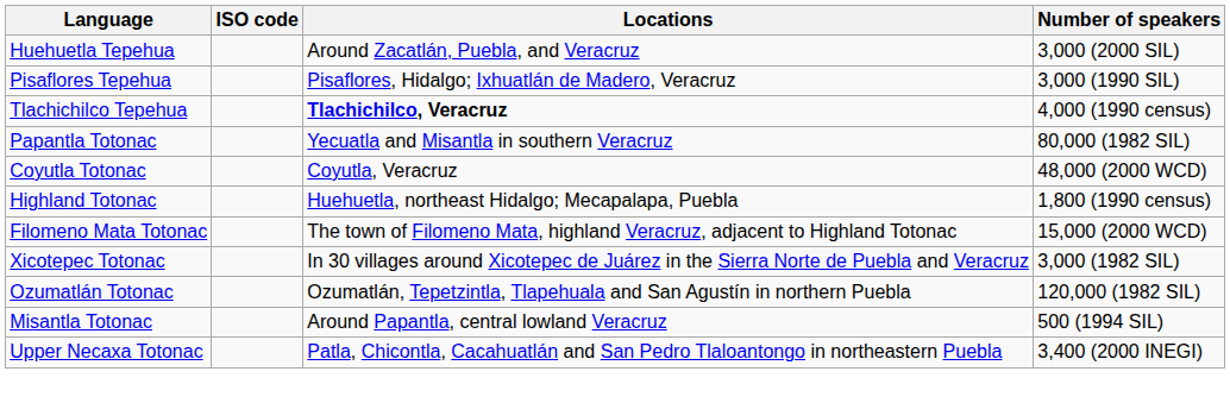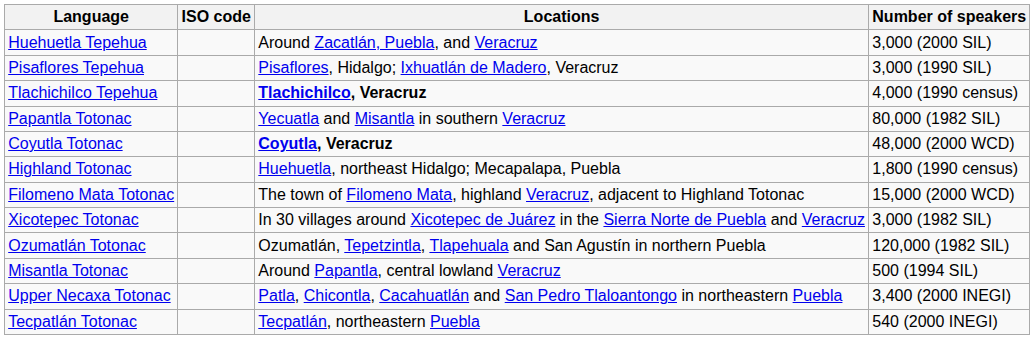Coyutla Totonac | Locations: normal -> bold
+ row: Tecpatlán Totonac | Tecpatlán, northeastern Puebla | 540 (2000 INEGI)
